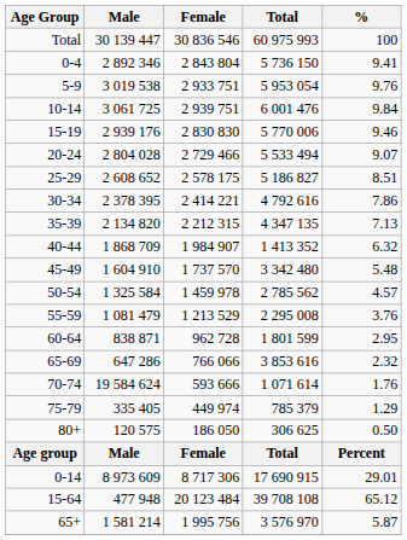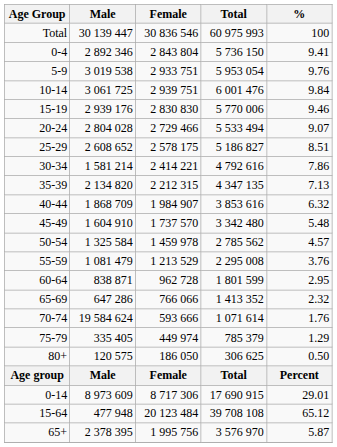30-34 | Male: 2 378 395 -> 1 581 214
40-44 | Total: 1 413 352 -> 3 853 616
65-69 | Total: 3 853 616 -> 1 413 352
65+ | Male: 1 581 214 -> 2 378 395
